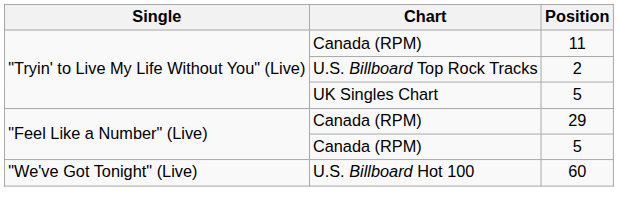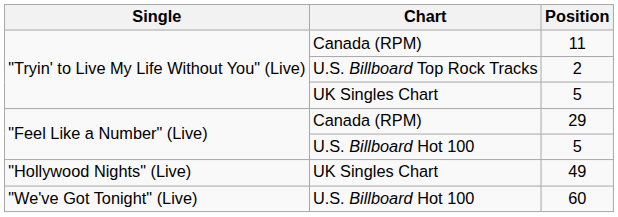"Feel Like a Number" (Live) / 5 | Chart: Canada (RPM) -> U.S. Billboard Hot 100
+ row: "Hollywood Nights" (Live) | UK Singles Chart | 49
